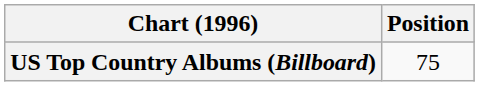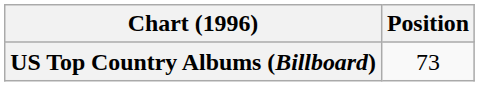US Top Country Albums (Billboard) | Position: 75 -> 73
